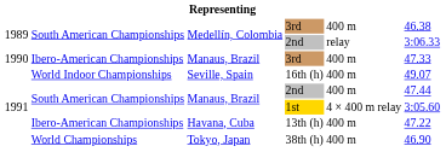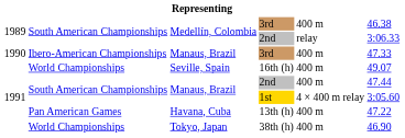16th (h) | column 2: World Indoor Championships -> World Championships
13th (h) | column 2: Ibero-American Championships -> Pan American Games
